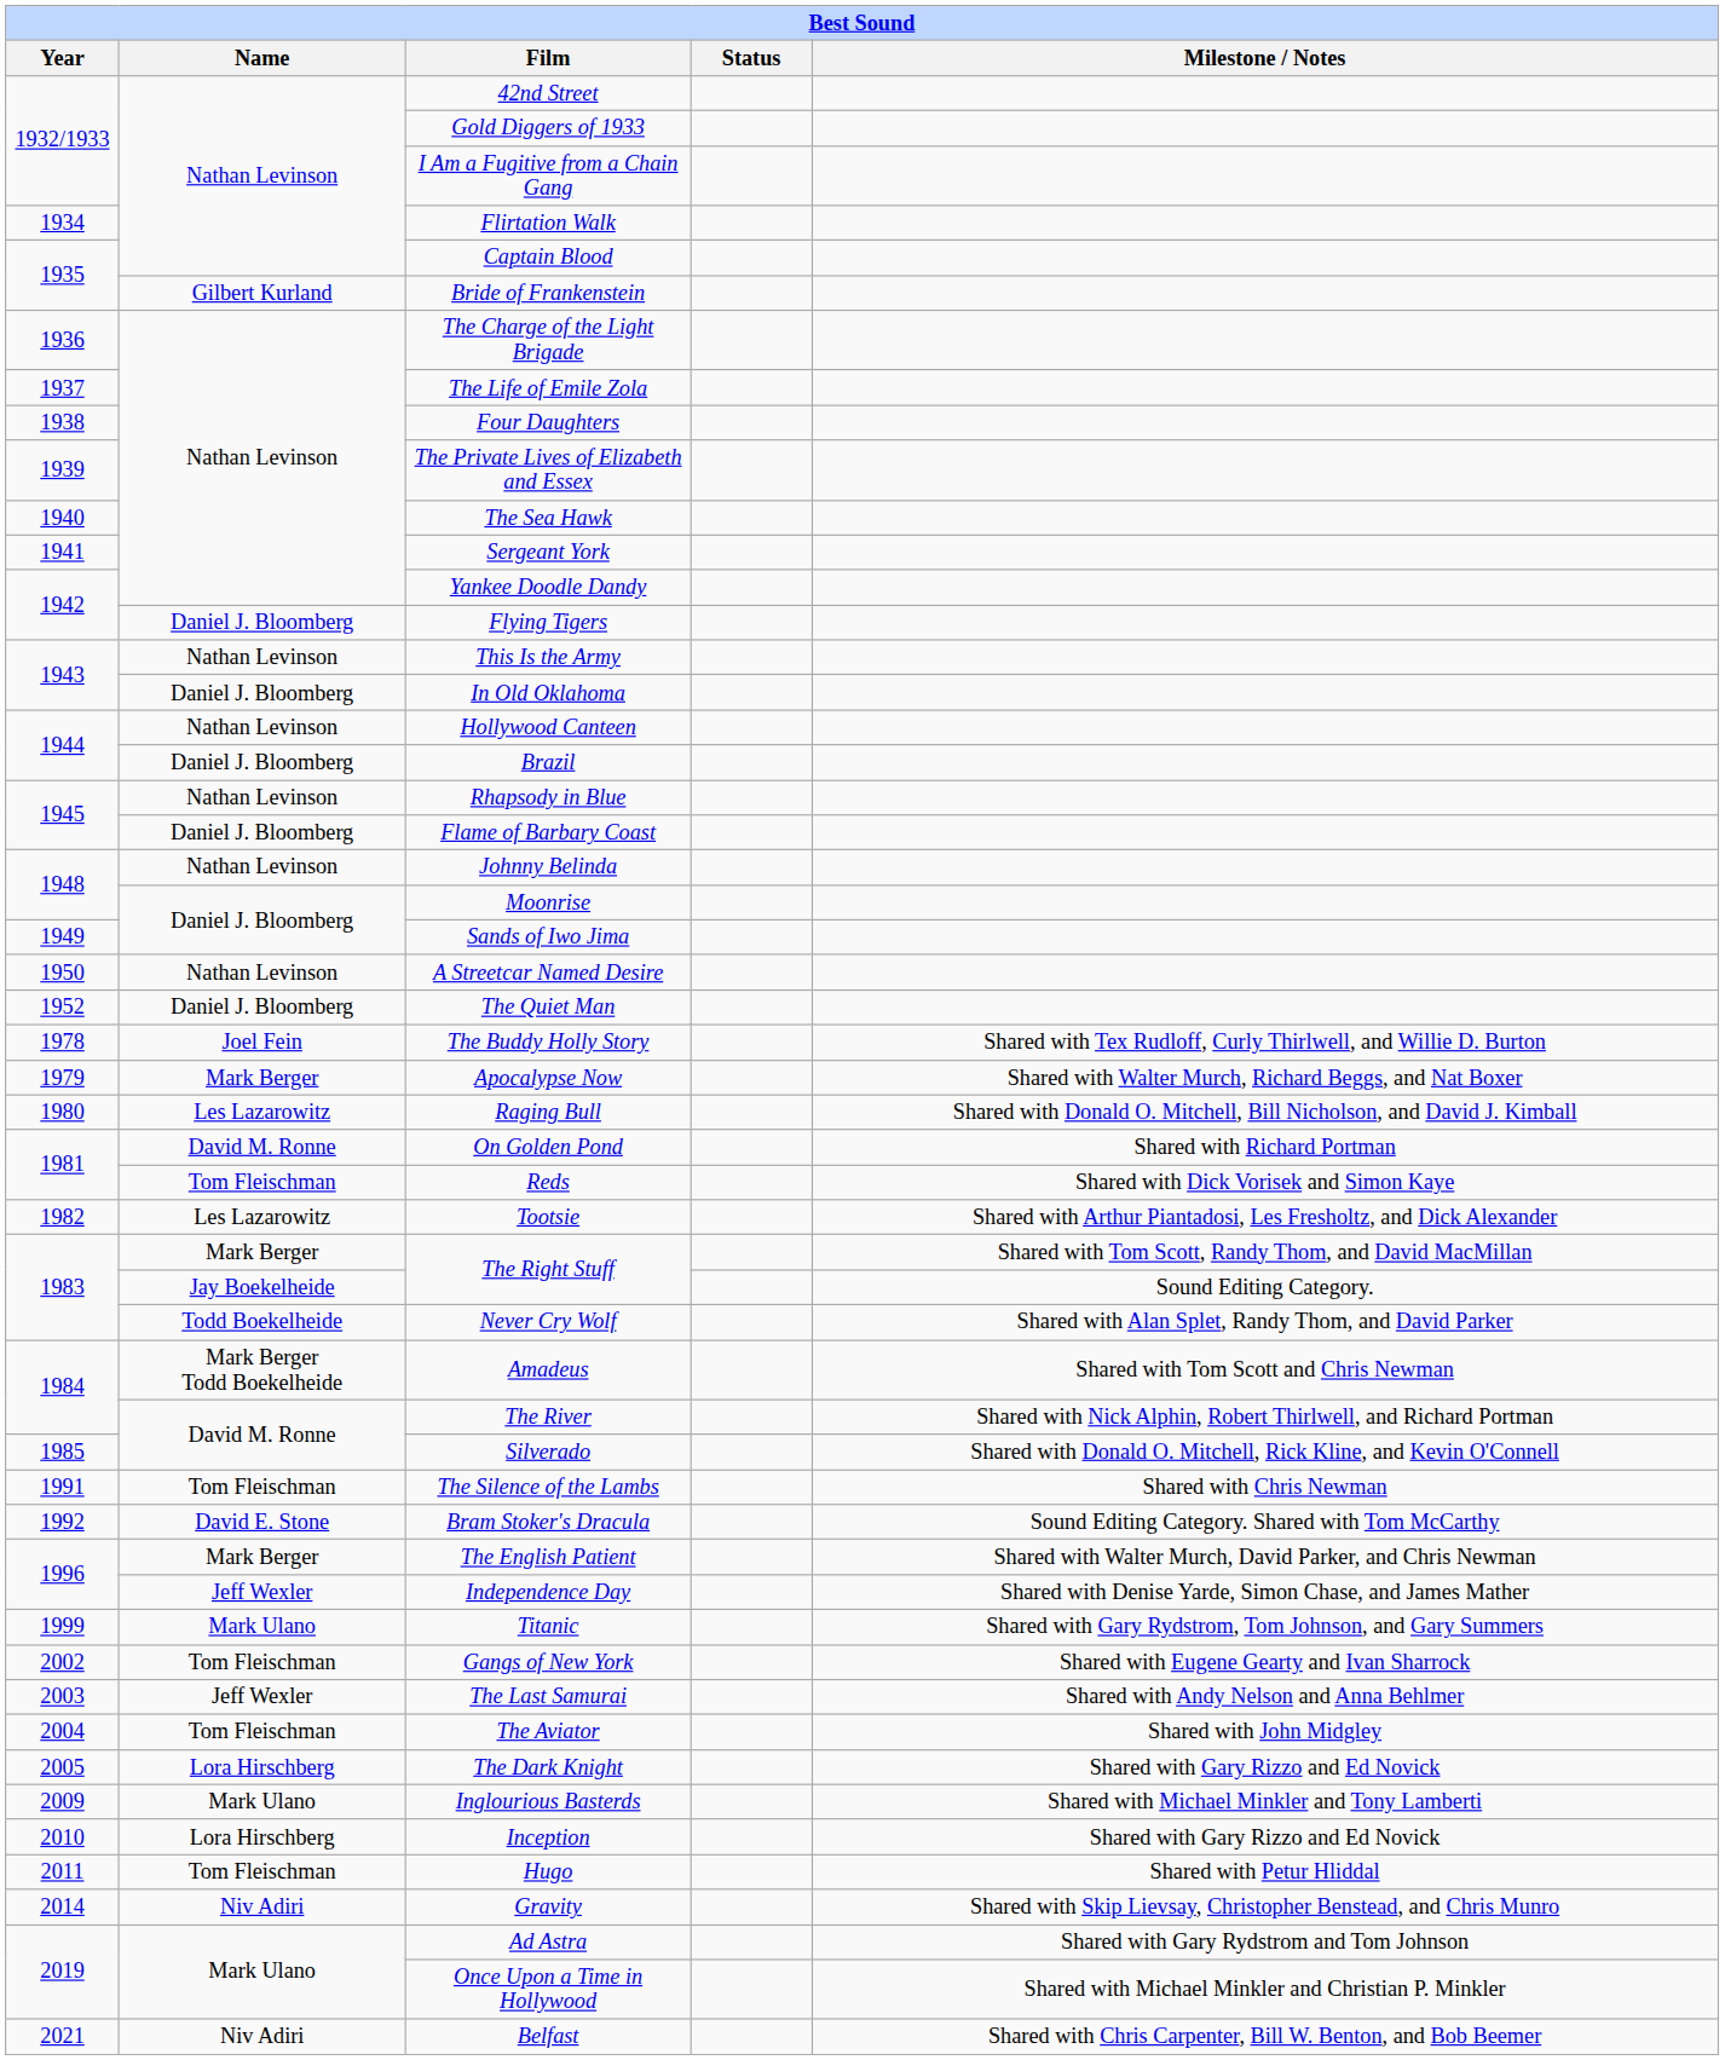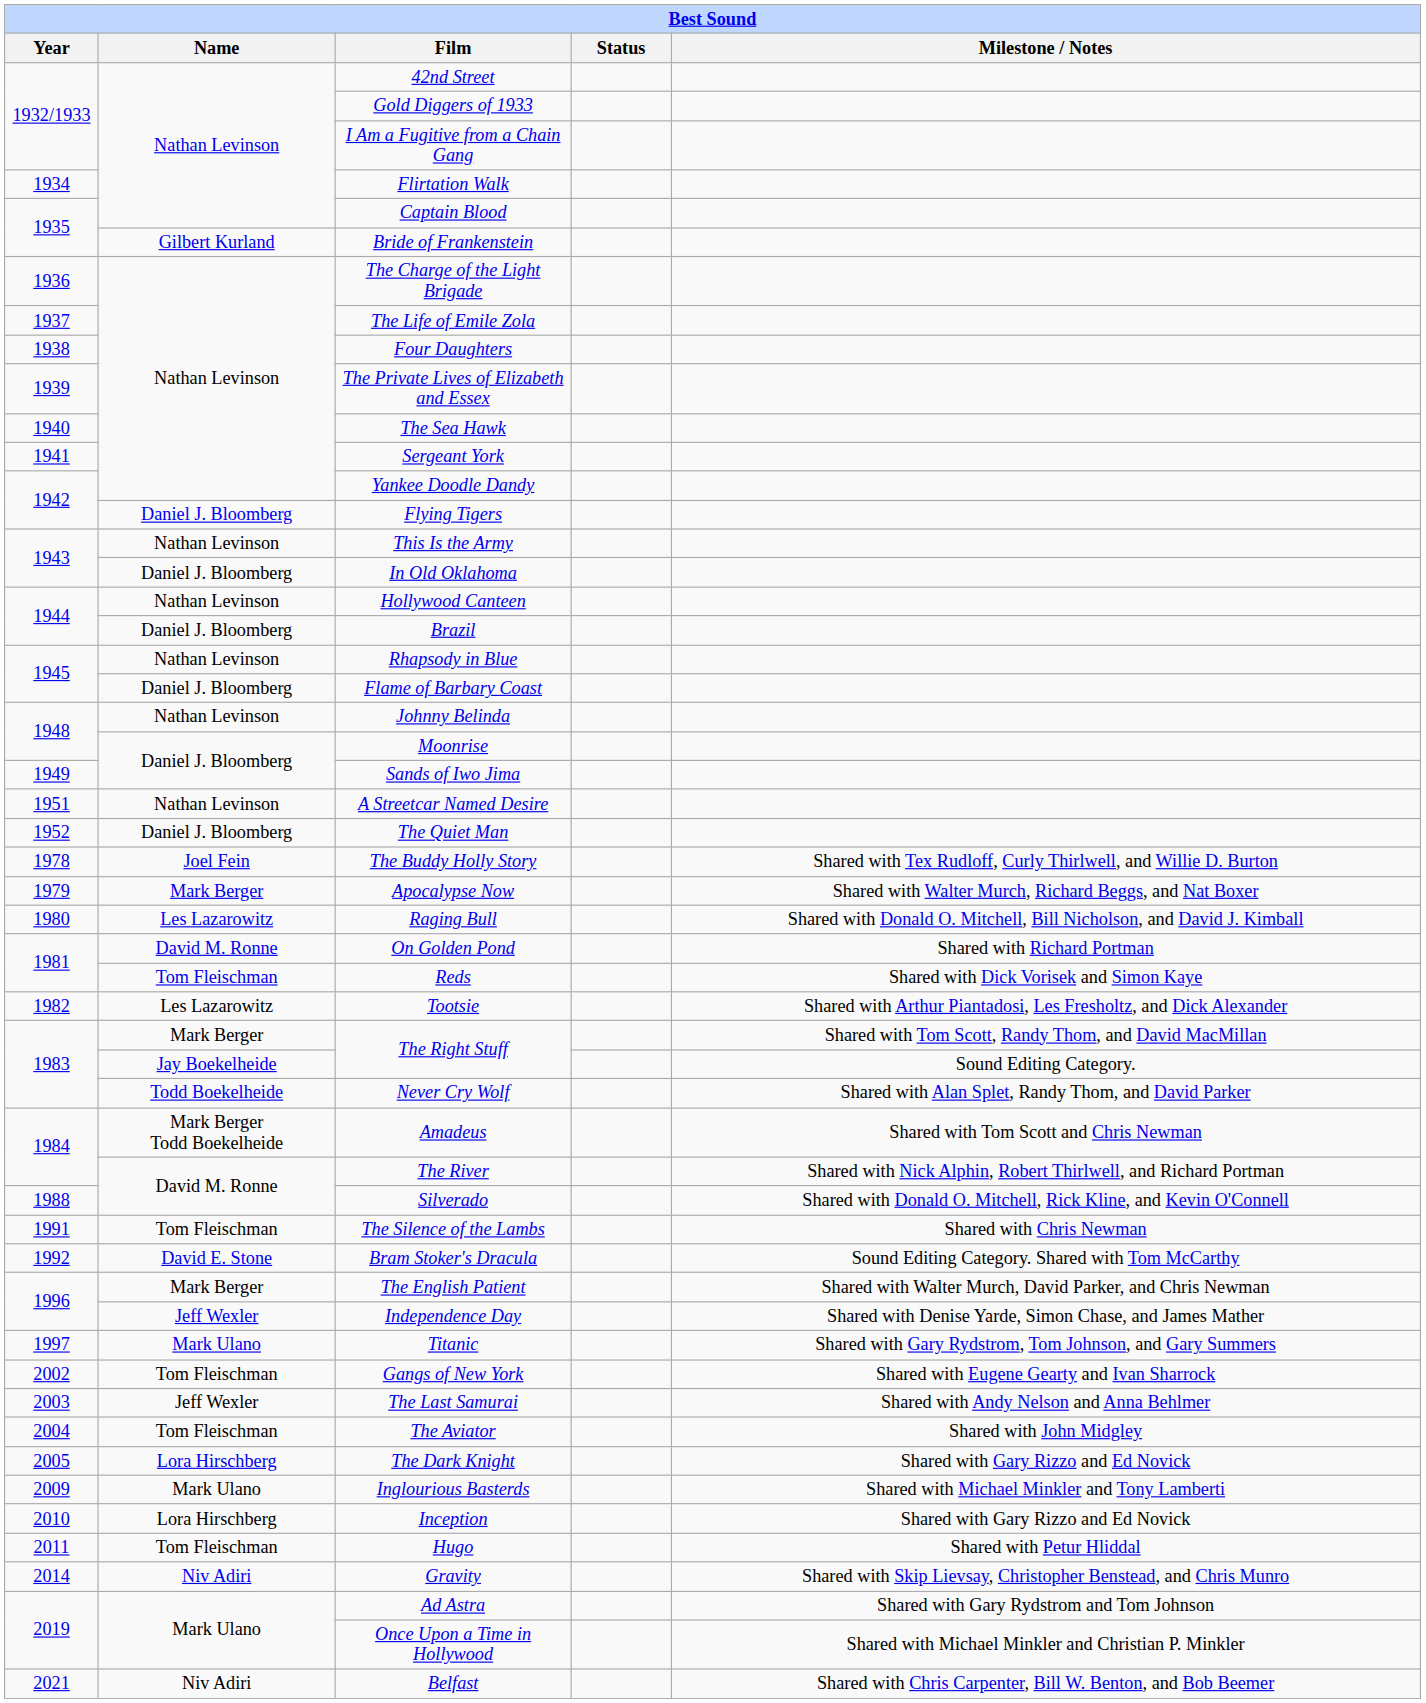A Streetcar Named Desire | Year: 1950 -> 1951
Silverado | Year: 1985 -> 1988
Titanic | Year: 1999 -> 1997
